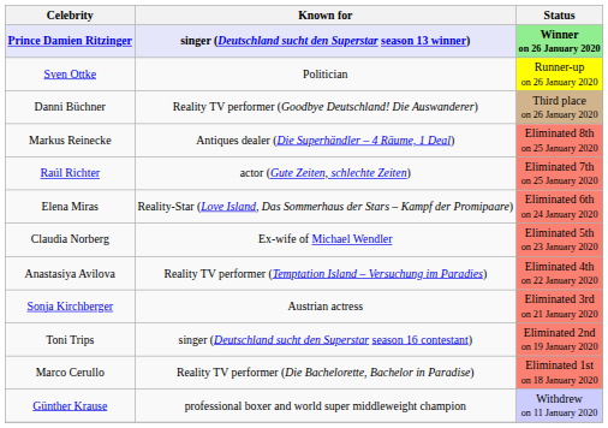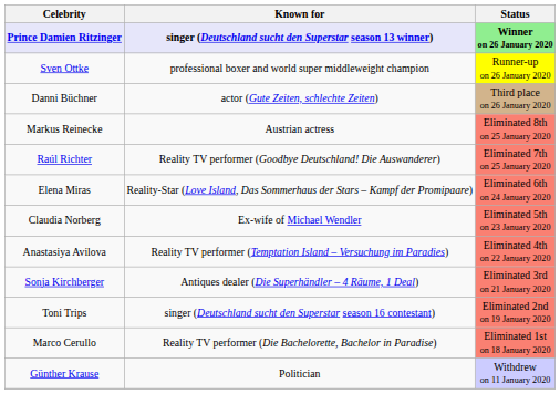Sven Ottke | Known for: Politician -> professional boxer and world super middleweight champion
Danni Büchner | Known for: Reality TV performer (Goodbye Deutschland! Die Auswanderer) -> actor (Gute Zeiten, schlechte Zeiten)
Markus Reinecke | Known for: Antiques dealer (Die Superhändler – 4 Räume, 1 Deal) -> Austrian actress
Raúl Richter | Known for: actor (Gute Zeiten, schlechte Zeiten) -> Reality TV performer (Goodbye Deutschland! Die Auswanderer)
Sonja Kirchberger | Known for: Austrian actress -> Antiques dealer (Die Superhändler – 4 Räume, 1 Deal)
Günther Krause | Known for: professional boxer and world super middleweight champion -> Politician
